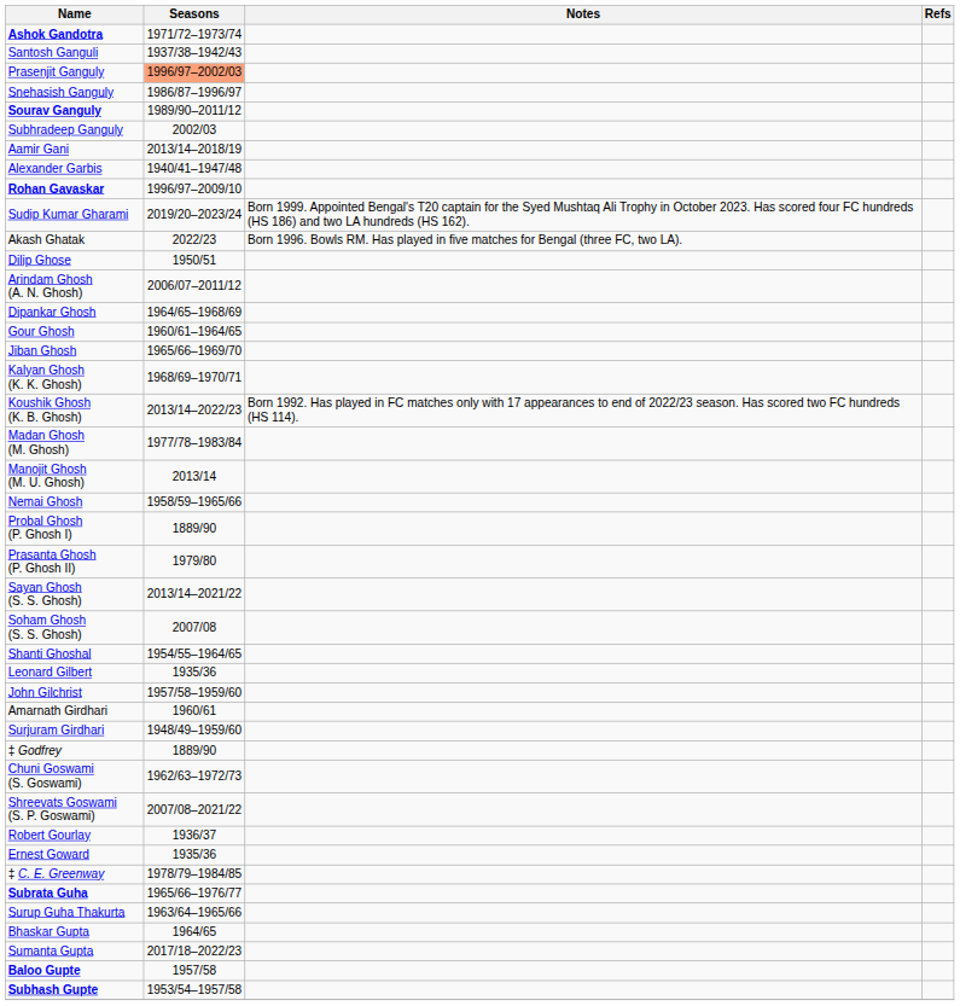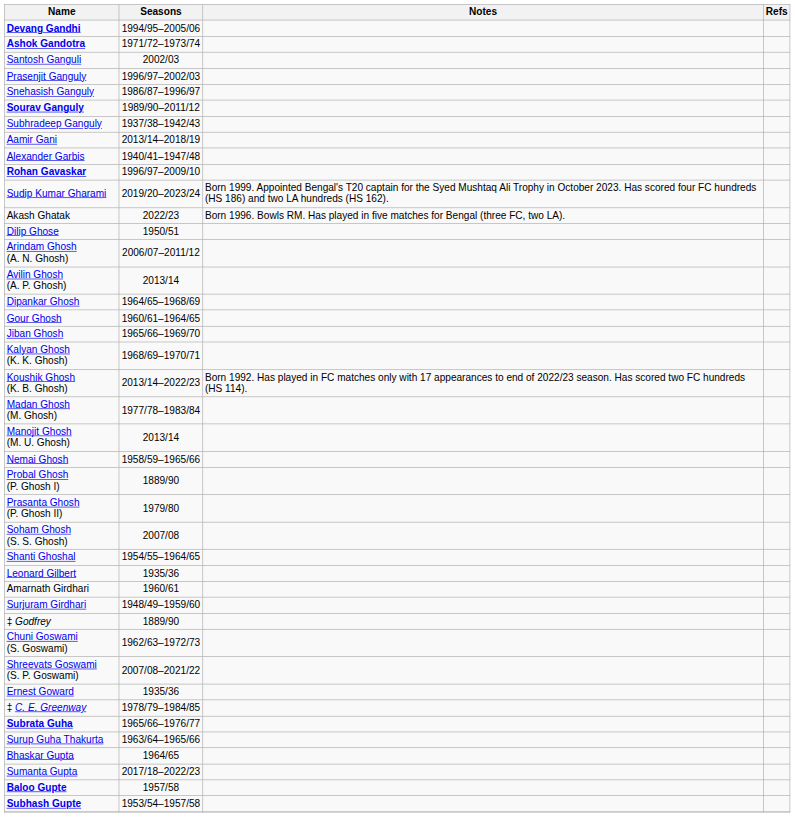+ row: Devang Gandhi | 1994/95–2005/06
Santosh Ganguli | Seasons: 1937/38–1942/43 -> 2002/03
Prasenjit Ganguly | Seasons: lightsalmon background -> no background
Subhradeep Ganguly | Seasons: 2002/03 -> 1937/38–1942/43
+ row: Avilin Ghosh (A. P. Ghosh) | 2013/14
- row: Sayan Ghosh (S. S. Ghosh) | 2013/14–2021/22
- row: John Gilchrist | 1957/58–1959/60
- row: Robert Gourlay | 1936/37
